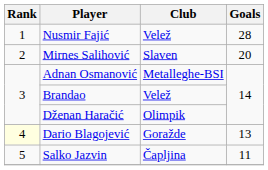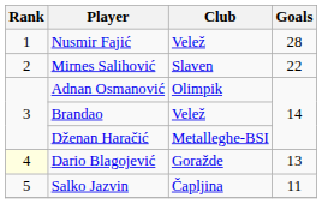Mirnes Salihović | Goals: 20 -> 22
Adnan Osmanović | Club: Metalleghe-BSI -> Olimpik
Dženan Haračić | Club: Olimpik -> Metalleghe-BSI
